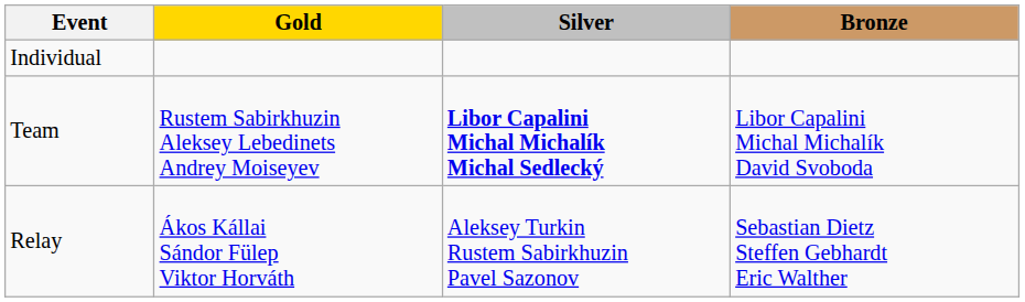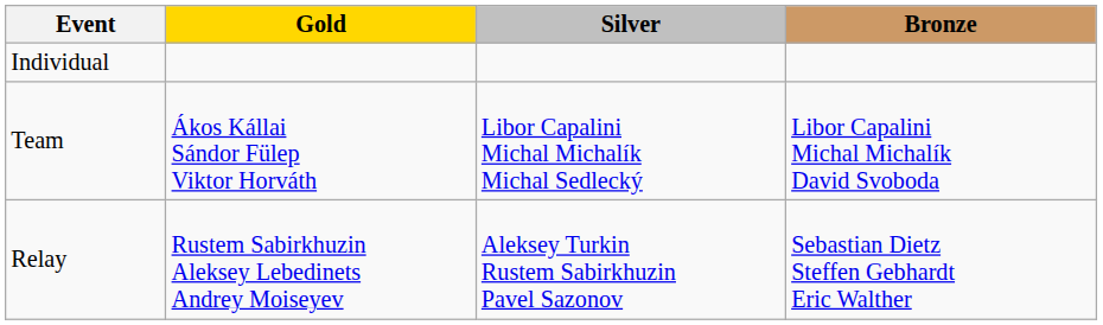Team | Gold: Rustem Sabirkhuzin Aleksey Lebedinets Andrey Moiseyev -> Ákos Kállai Sándor Fülep Viktor Horváth
Team | Silver: bold -> normal
Relay | Gold: Ákos Kállai Sándor Fülep Viktor Horváth -> Rustem Sabirkhuzin Aleksey Lebedinets Andrey Moiseyev
